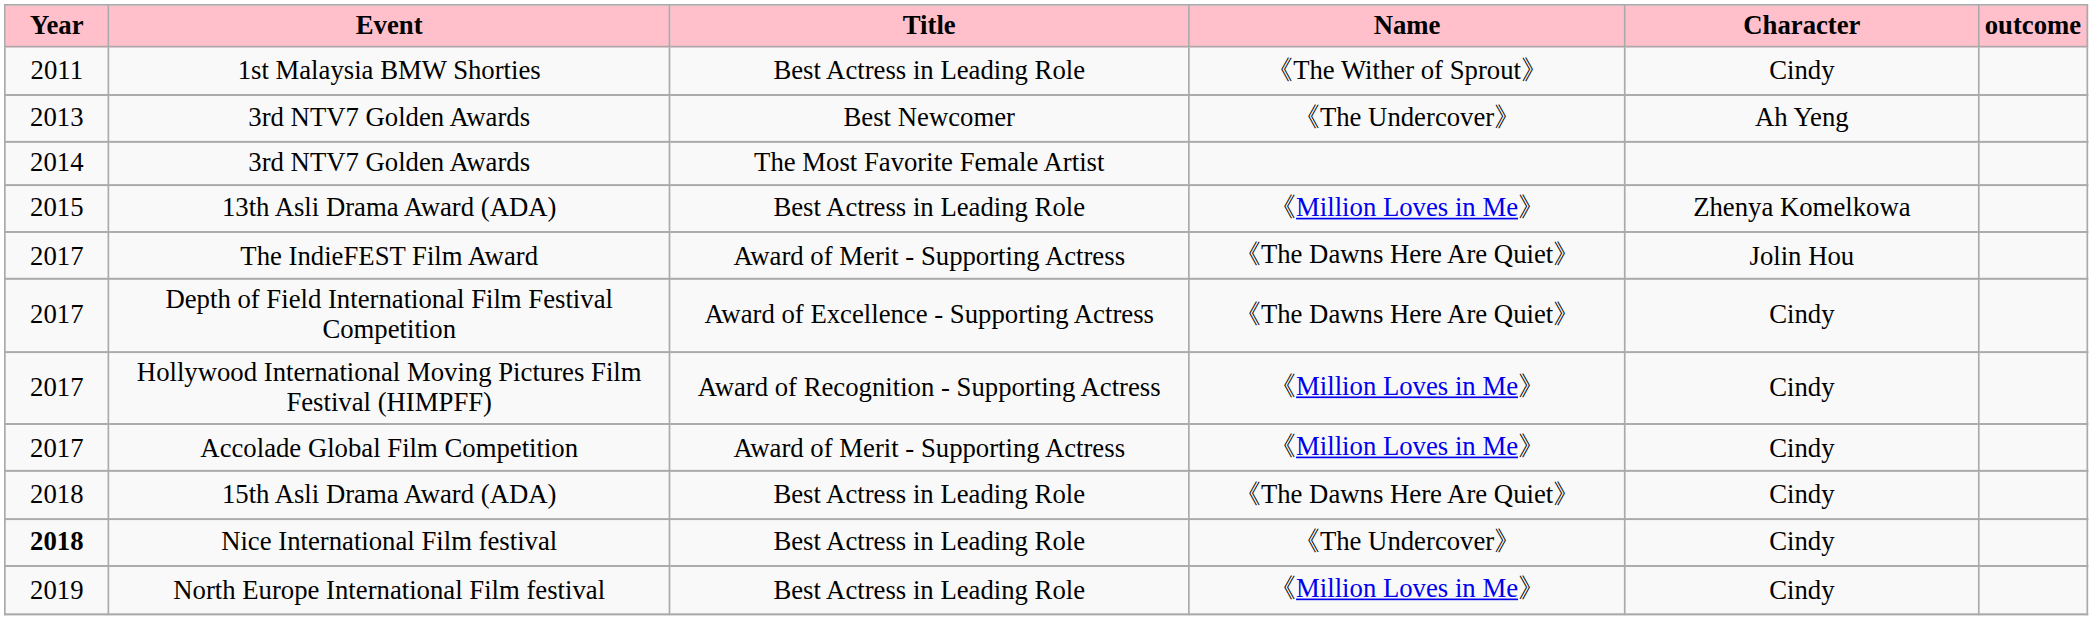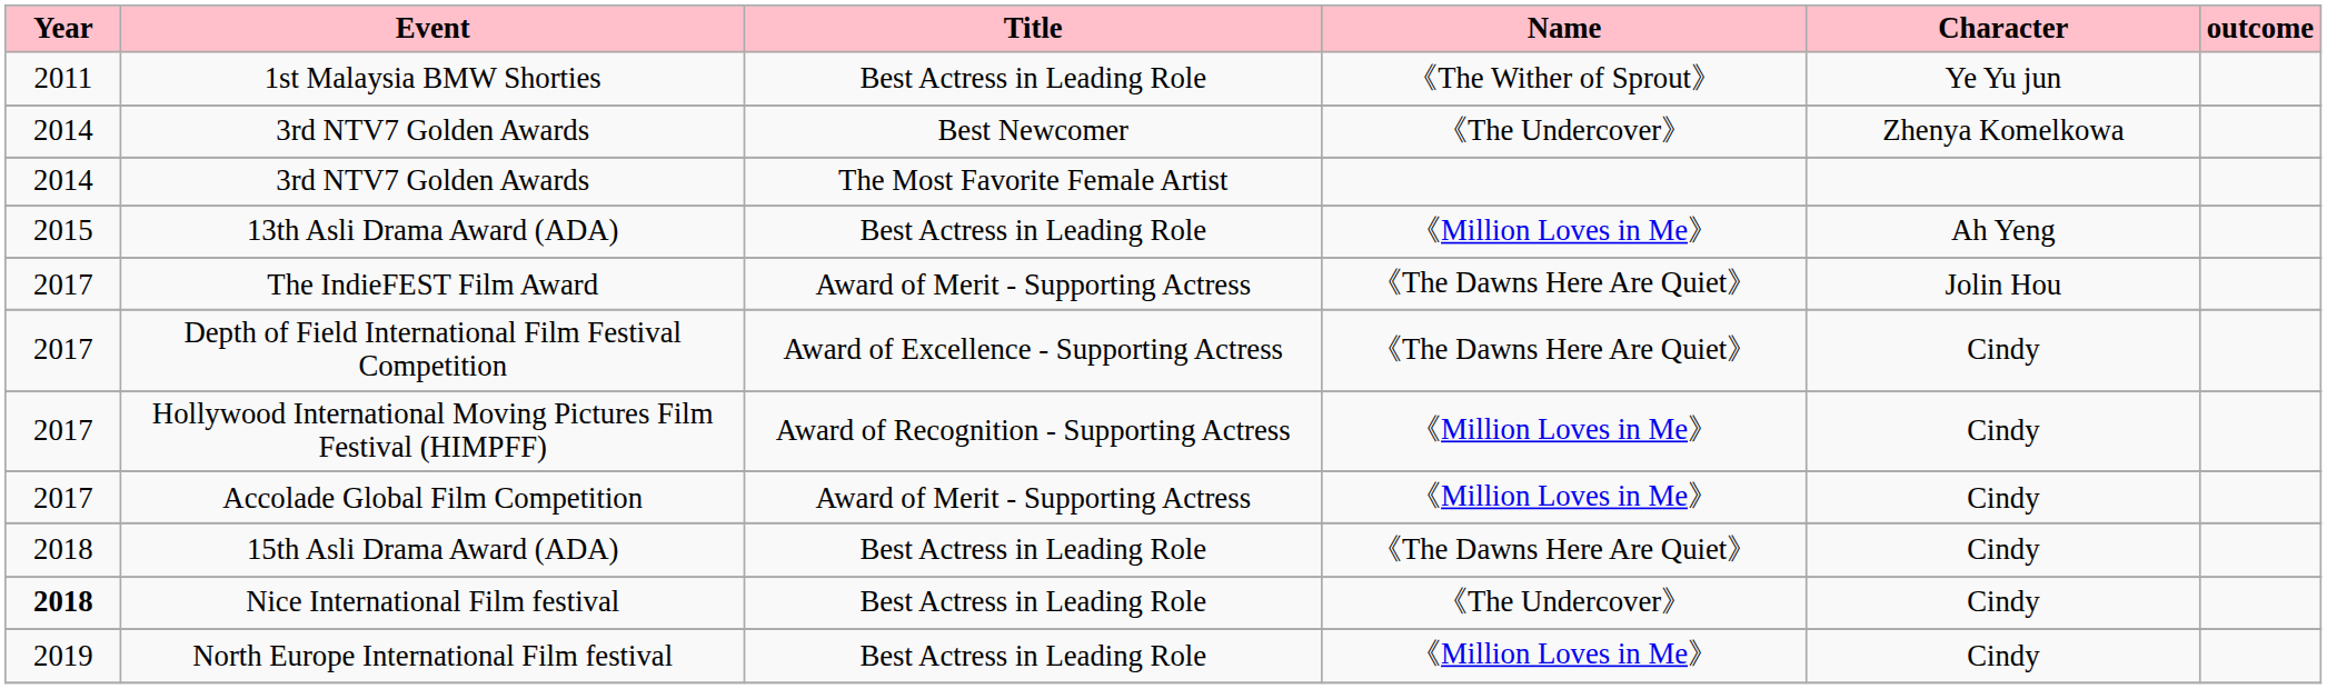1st Malaysia BMW Shorties | Character: Cindy -> Ye Yu jun
3rd NTV7 Golden Awards / Best Newcomer | Year: 2013 -> 2014
3rd NTV7 Golden Awards / Best Newcomer | Character: Ah Yeng -> Zhenya Komelkowa
13th Asli Drama Award (ADA) | Character: Zhenya Komelkowa -> Ah Yeng
